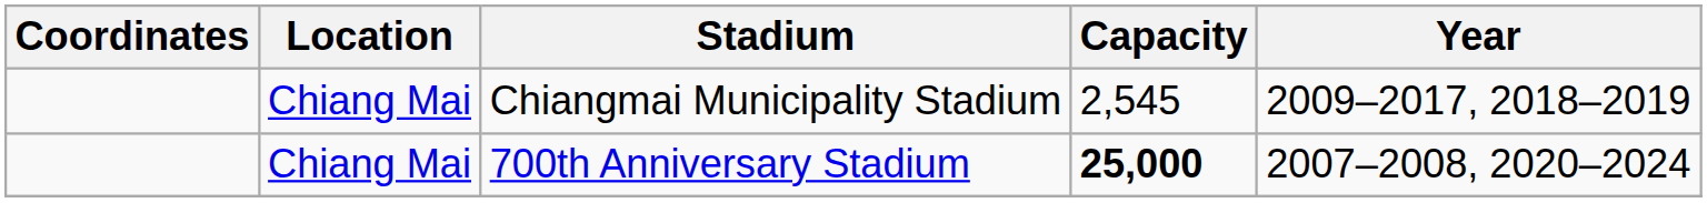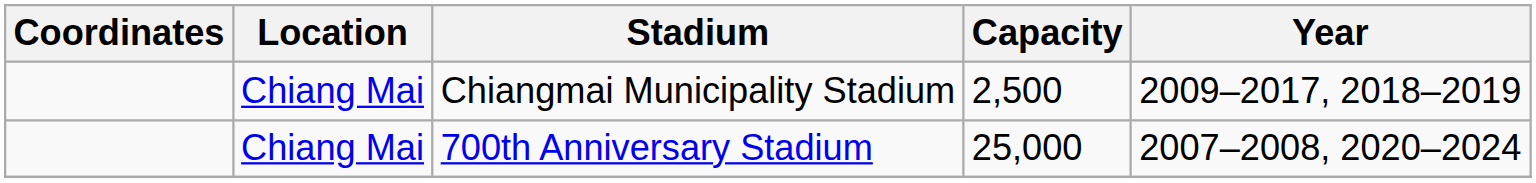Chiangmai Municipality Stadium | Capacity: 2,545 -> 2,500
700th Anniversary Stadium | Capacity: bold -> normal
